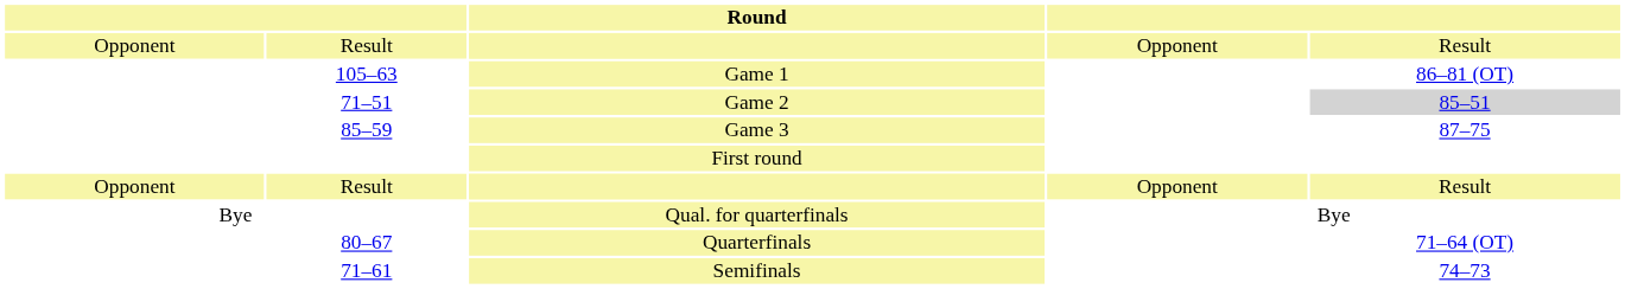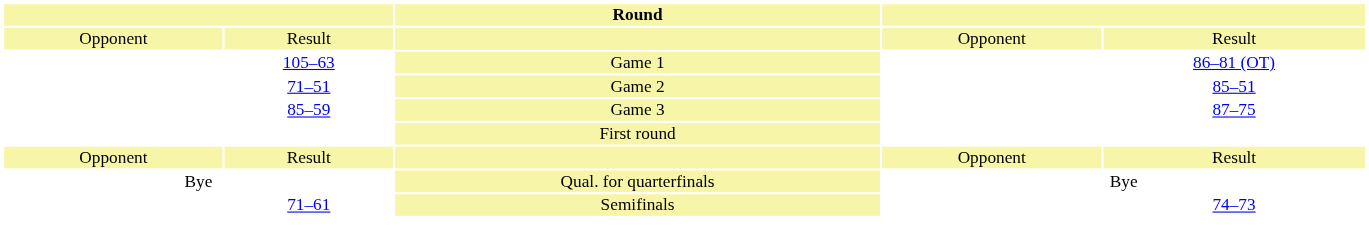71–51 | column 5: lightgrey background -> no background
- row: 80–67 | Quarterfinals | 71–64 (OT)
